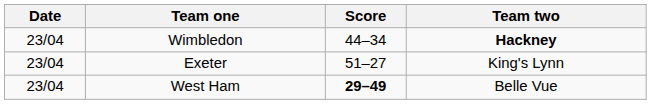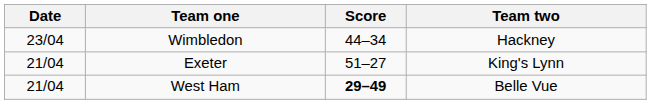Wimbledon | Team two: bold -> normal
Exeter | Date: 23/04 -> 21/04
West Ham | Date: 23/04 -> 21/04
